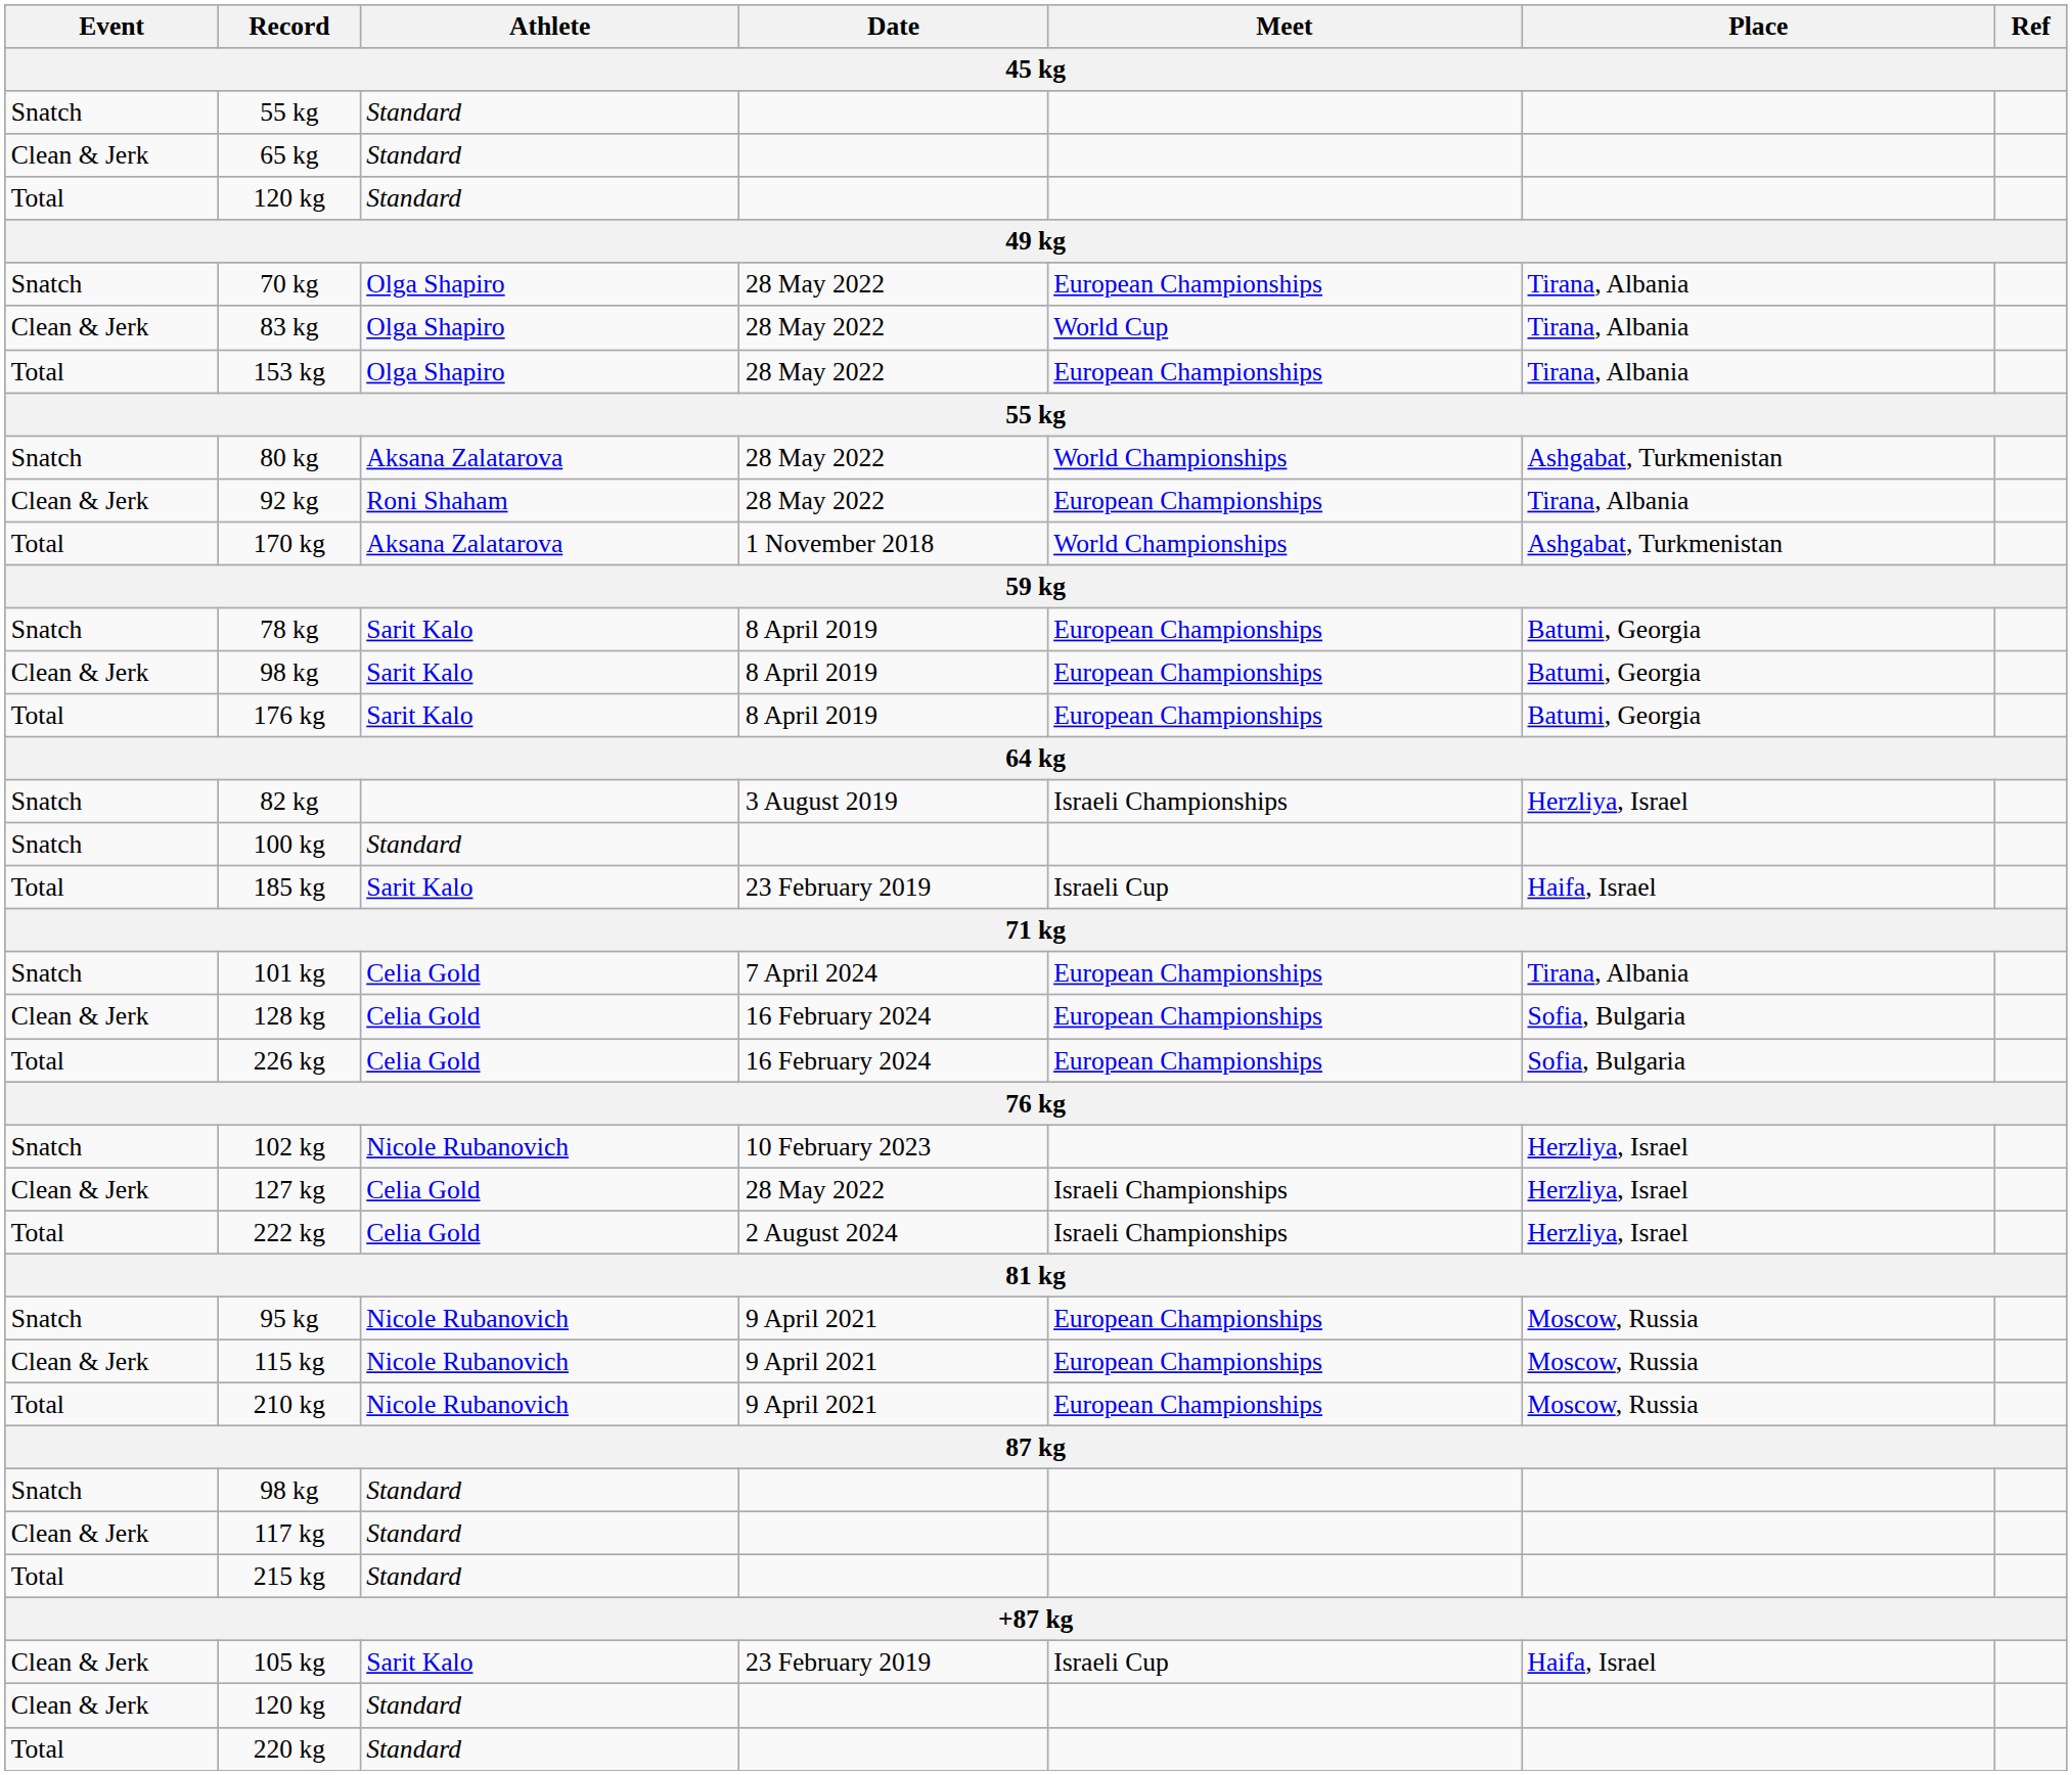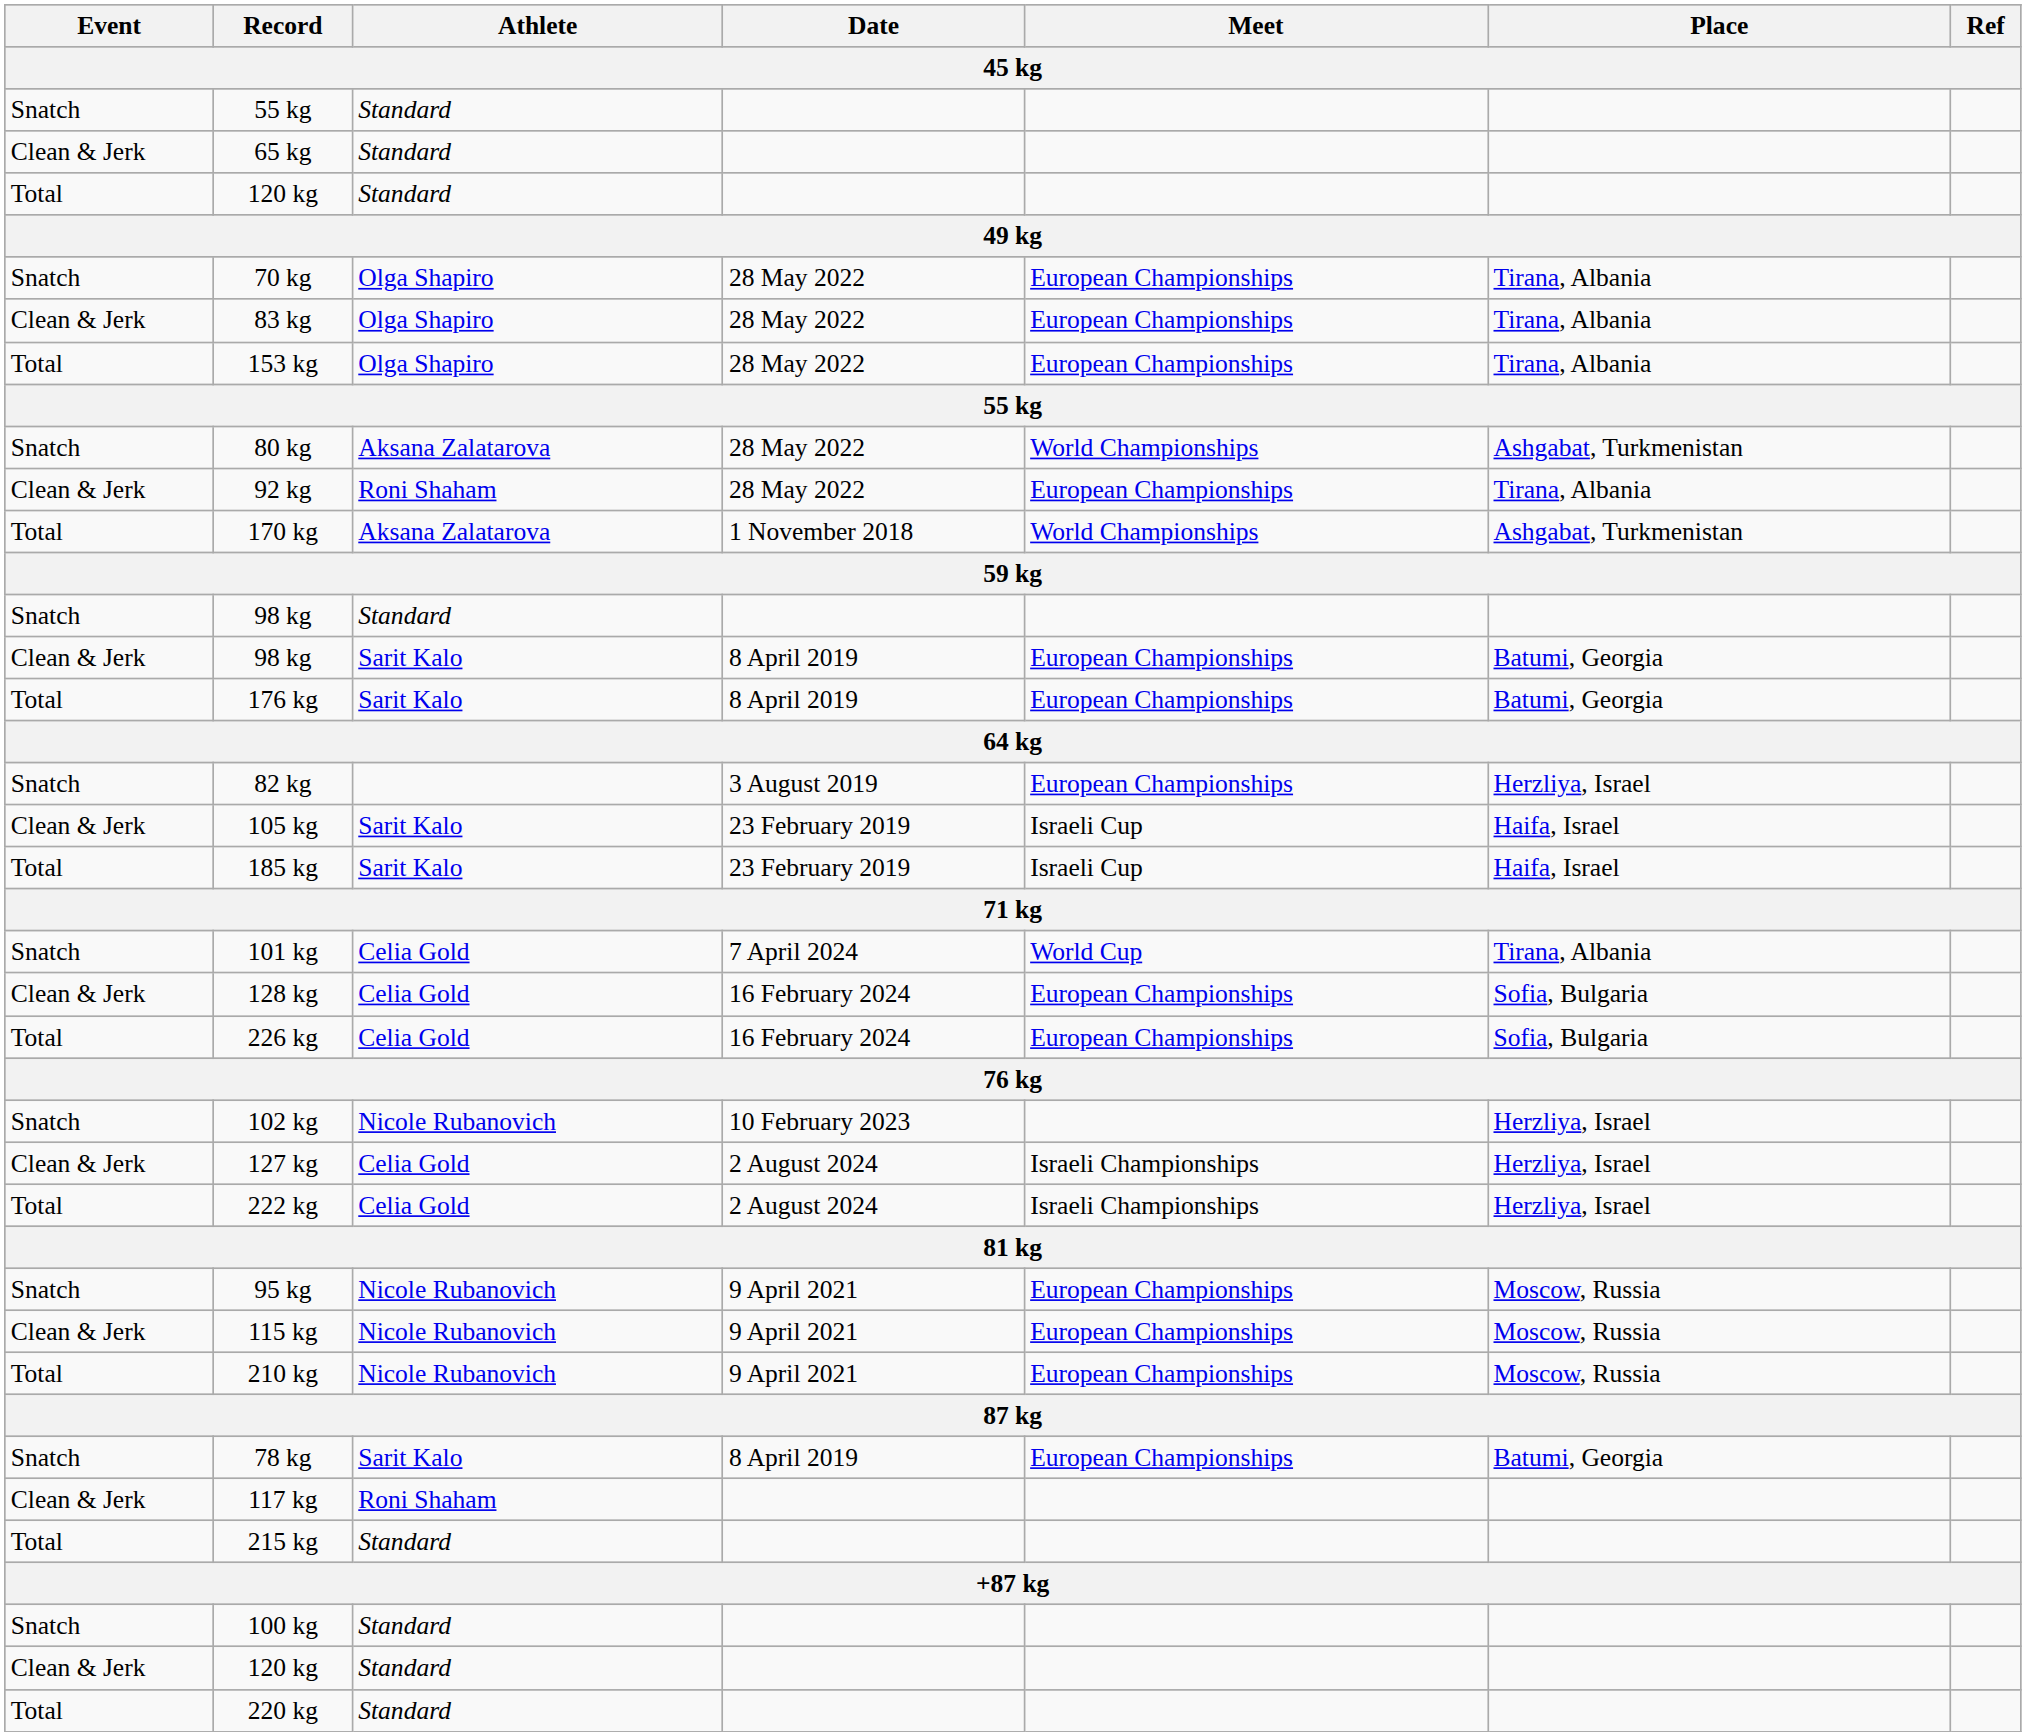83 kg | Meet: World Cup -> European Championships
rows swapped: 78 kg <-> Snatch / 98 kg
82 kg | Meet: Israeli Championships -> European Championships
rows swapped: 105 kg <-> 100 kg
101 kg | Meet: European Championships -> World Cup
127 kg | Date: 28 May 2022 -> 2 August 2024
117 kg | Athlete: Standard -> Roni Shaham
